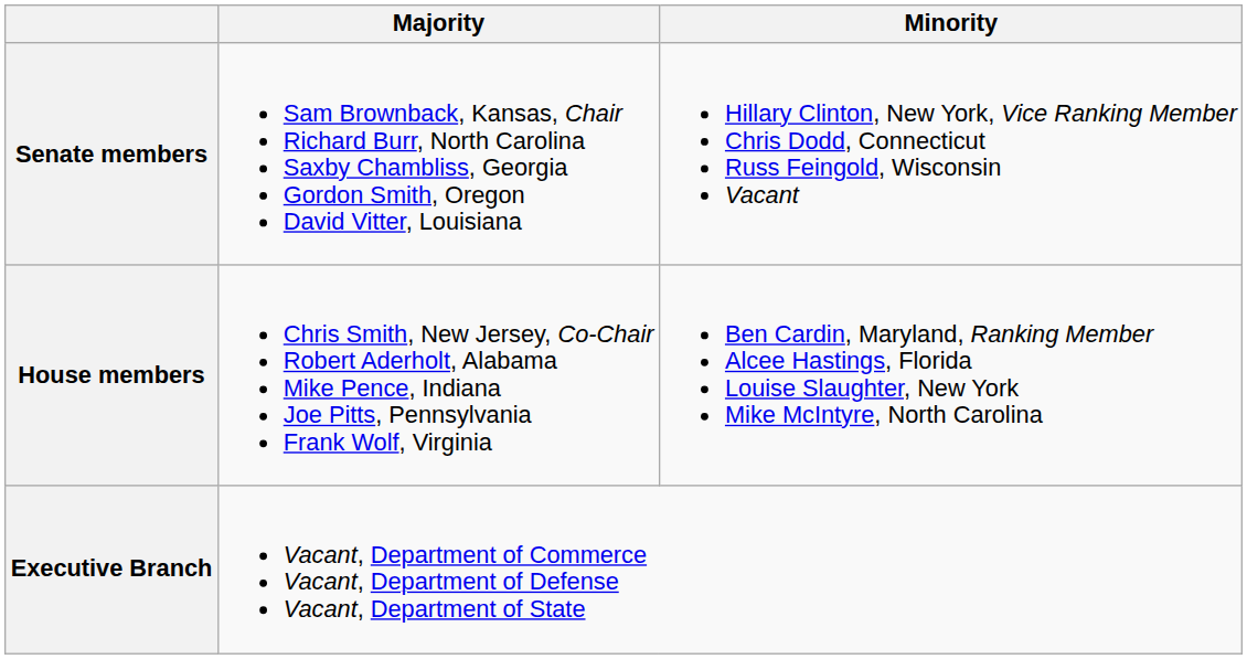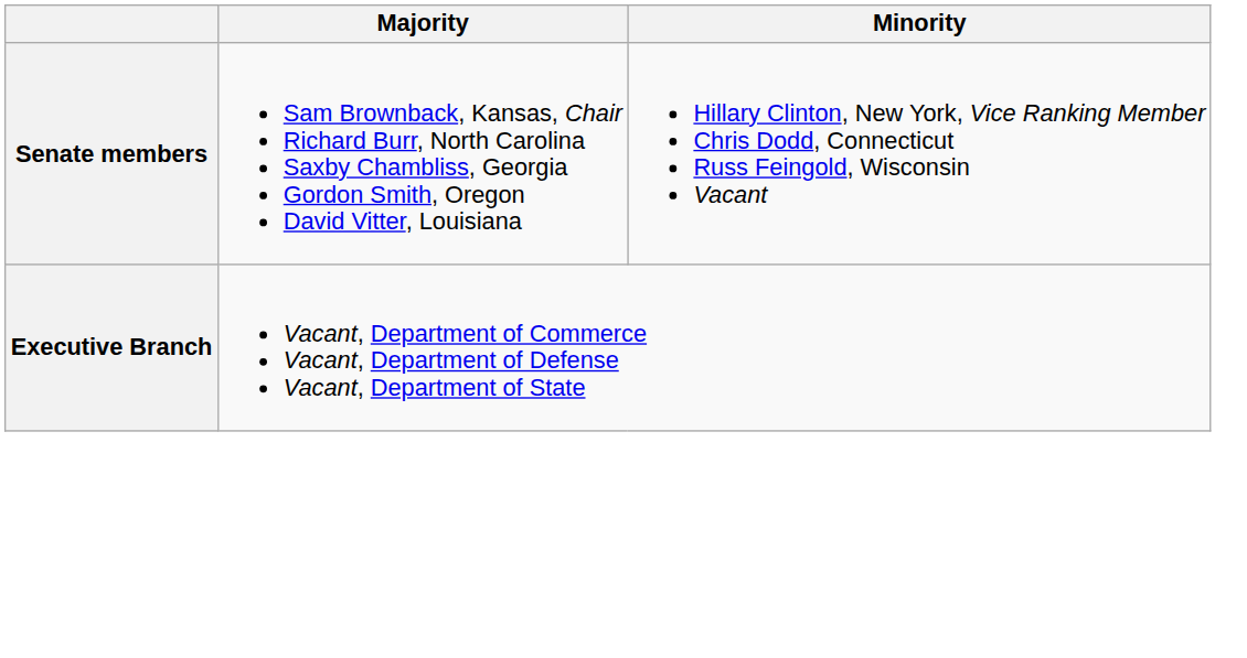- row: House members | Chris Smith, New Jersey, Co-Chair Robert Aderholt, Alabama Mike Pence, Indiana Joe Pitts, Pennsylvania Frank Wolf, Virginia | Ben Cardin, Maryland, Ranking Member Alcee Hastings, Florida Louise Slaughter, New York Mike McIntyre, North Carolina
